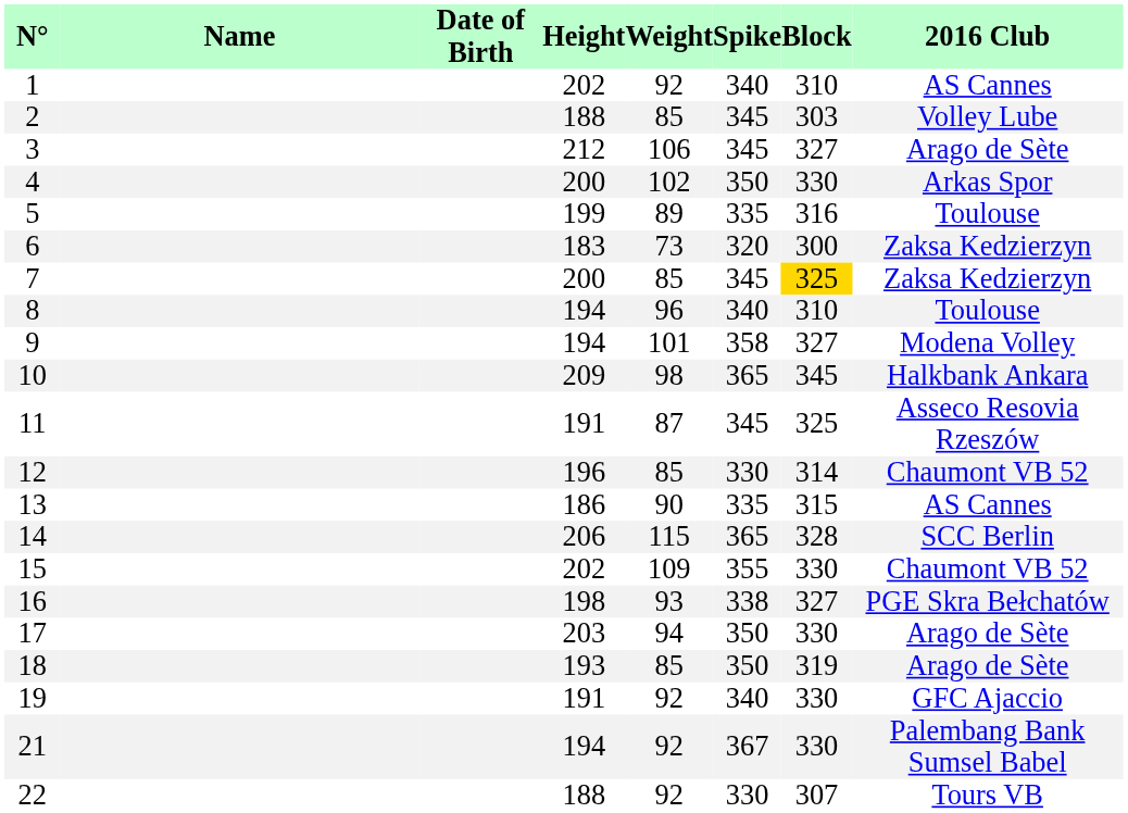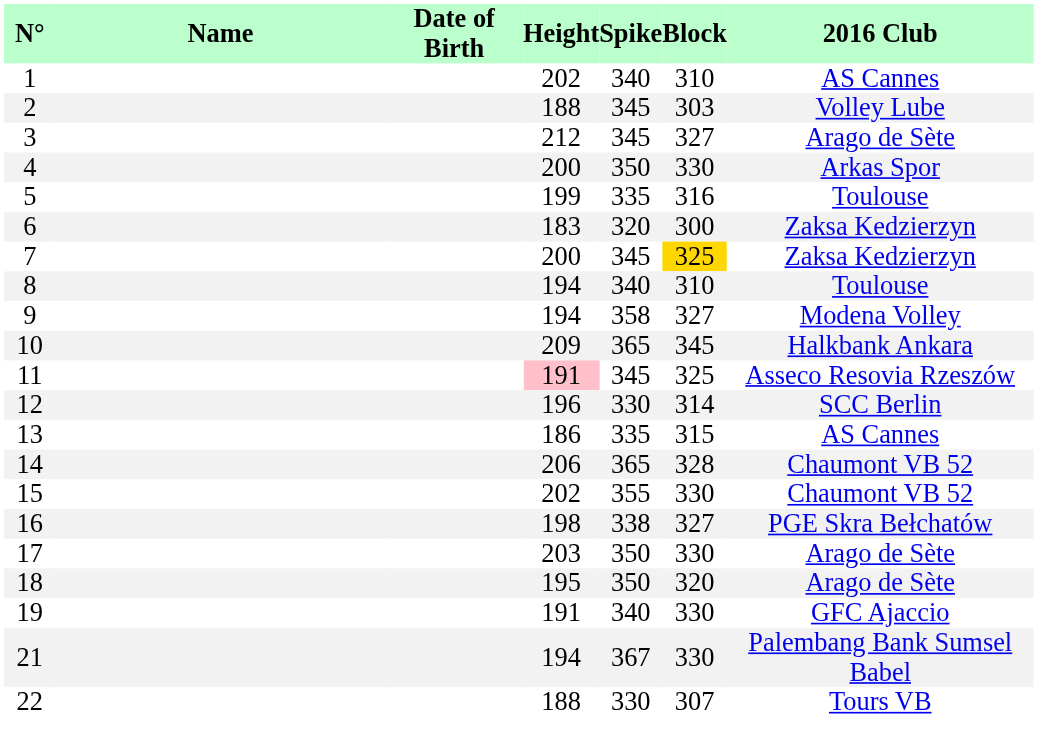- column: Weight | 92 | 85 | 106 | 102 | 89 | 73 | 85 | 96 | 101 | 98 | 87 | 85 | 90 | 115 | 109 | 93 | 94 | 85 | 92 | 92 | 92
11 | Height: no background -> pink background
12 | 2016 Club: Chaumont VB 52 -> SCC Berlin
14 | 2016 Club: SCC Berlin -> Chaumont VB 52
18 | Height: 193 -> 195
18 | Block: 319 -> 320
